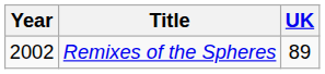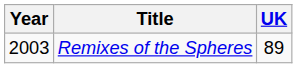Remixes of the Spheres | Year: 2002 -> 2003
